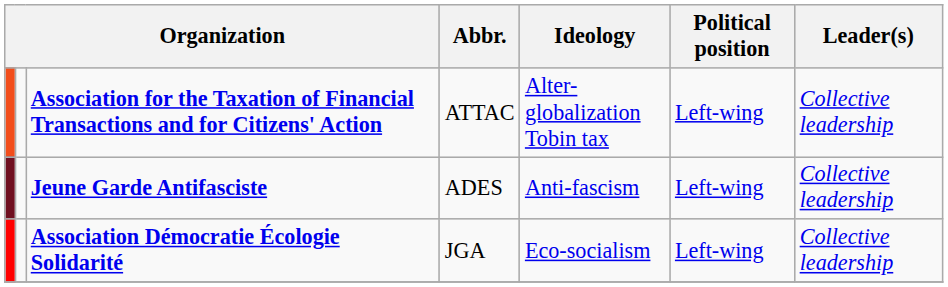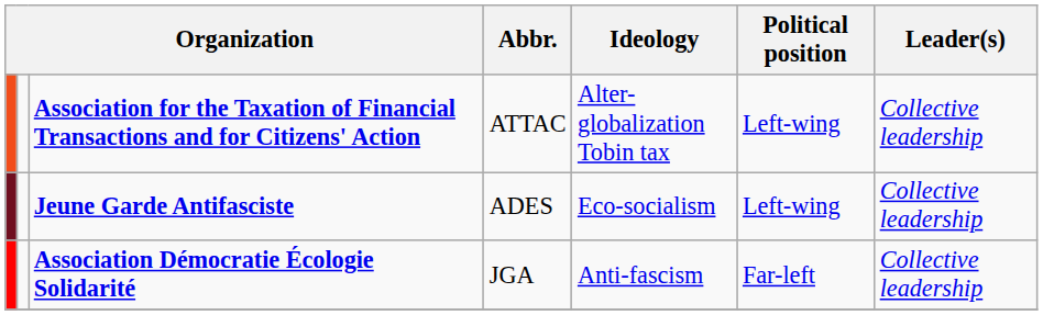Jeune Garde Antifasciste | Ideology: Anti-fascism -> Eco-socialism
Association Démocratie Écologie Solidarité | Ideology: Eco-socialism -> Anti-fascism
Association Démocratie Écologie Solidarité | Political position: Left-wing -> Far-left
